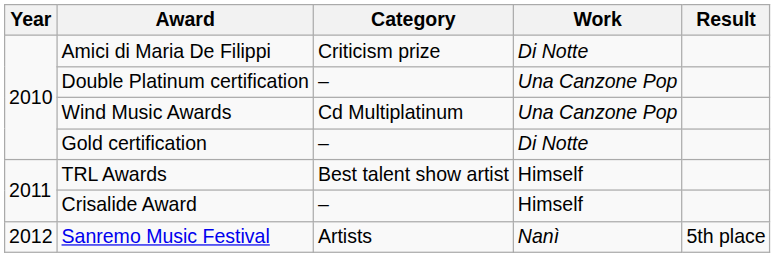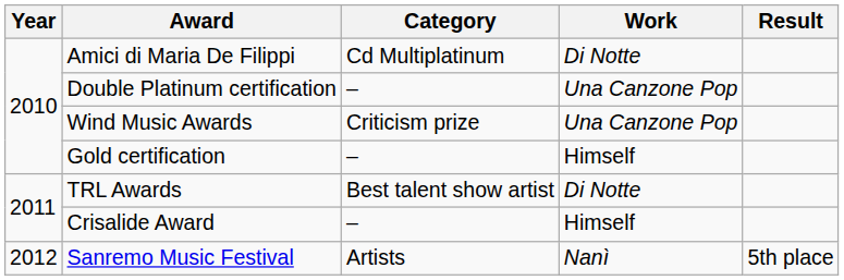Amici di Maria De Filippi | Category: Criticism prize -> Cd Multiplatinum
Wind Music Awards | Category: Cd Multiplatinum -> Criticism prize
Gold certification | Work: Di Notte -> Himself
TRL Awards | Work: Himself -> Di Notte
